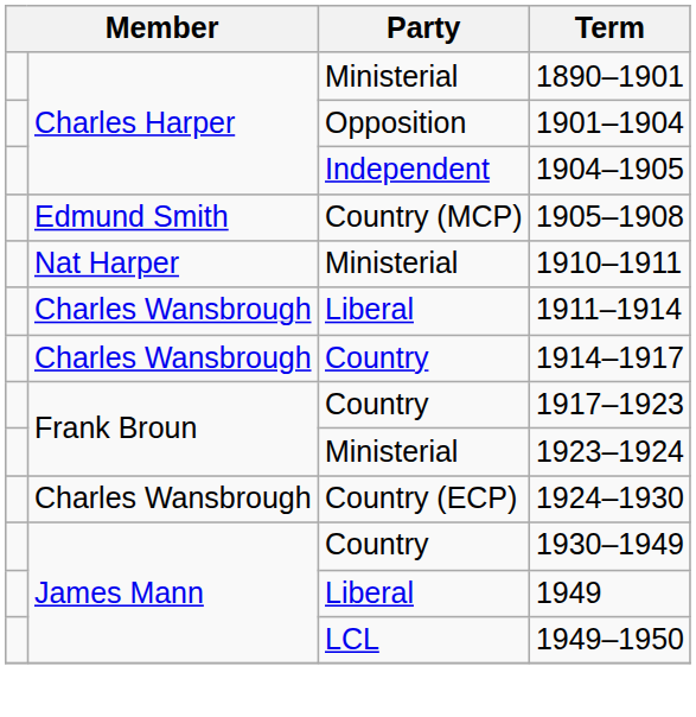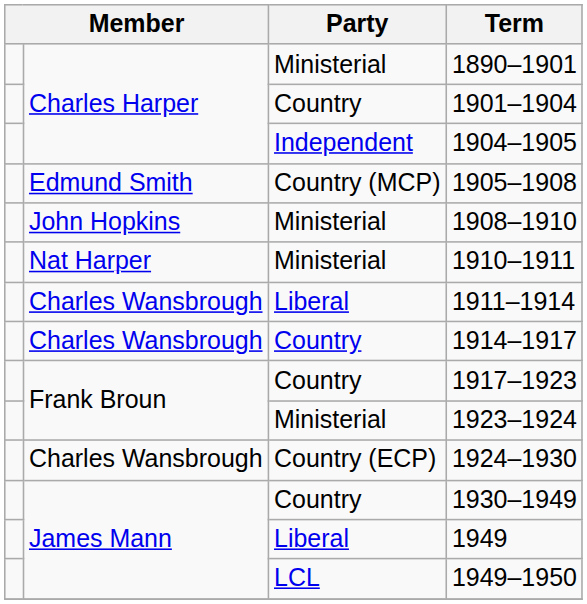1901–1904 | Party: Opposition -> Country
+ row: John Hopkins | Ministerial | 1908–1910
